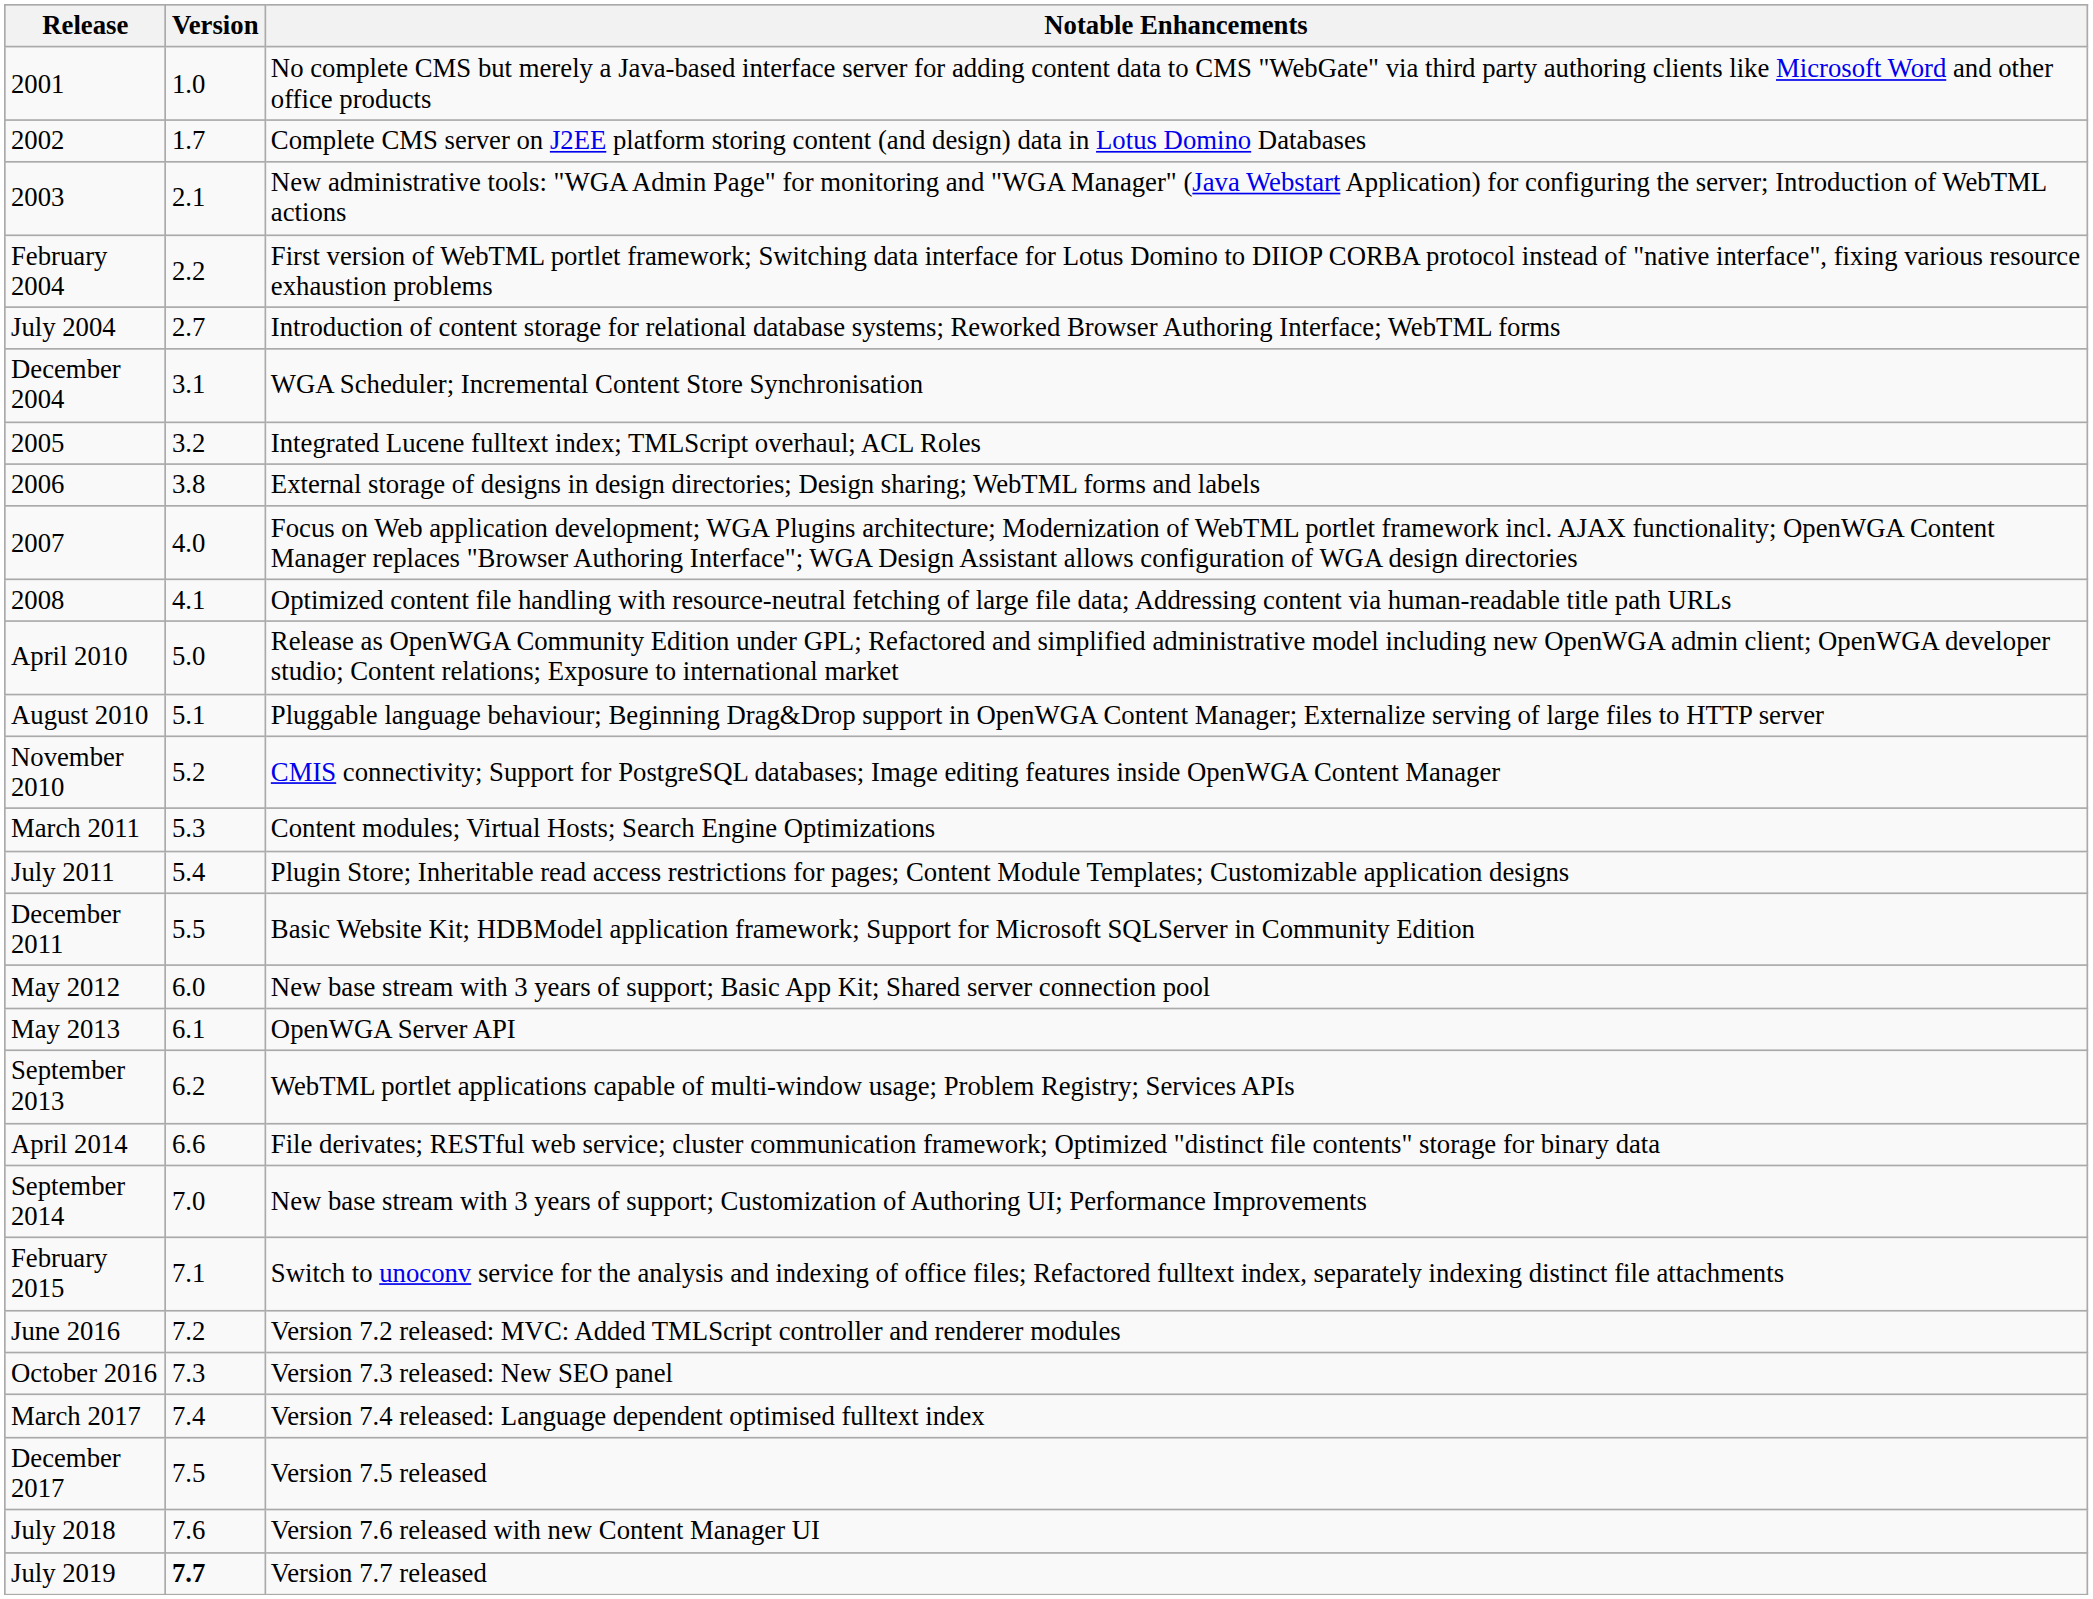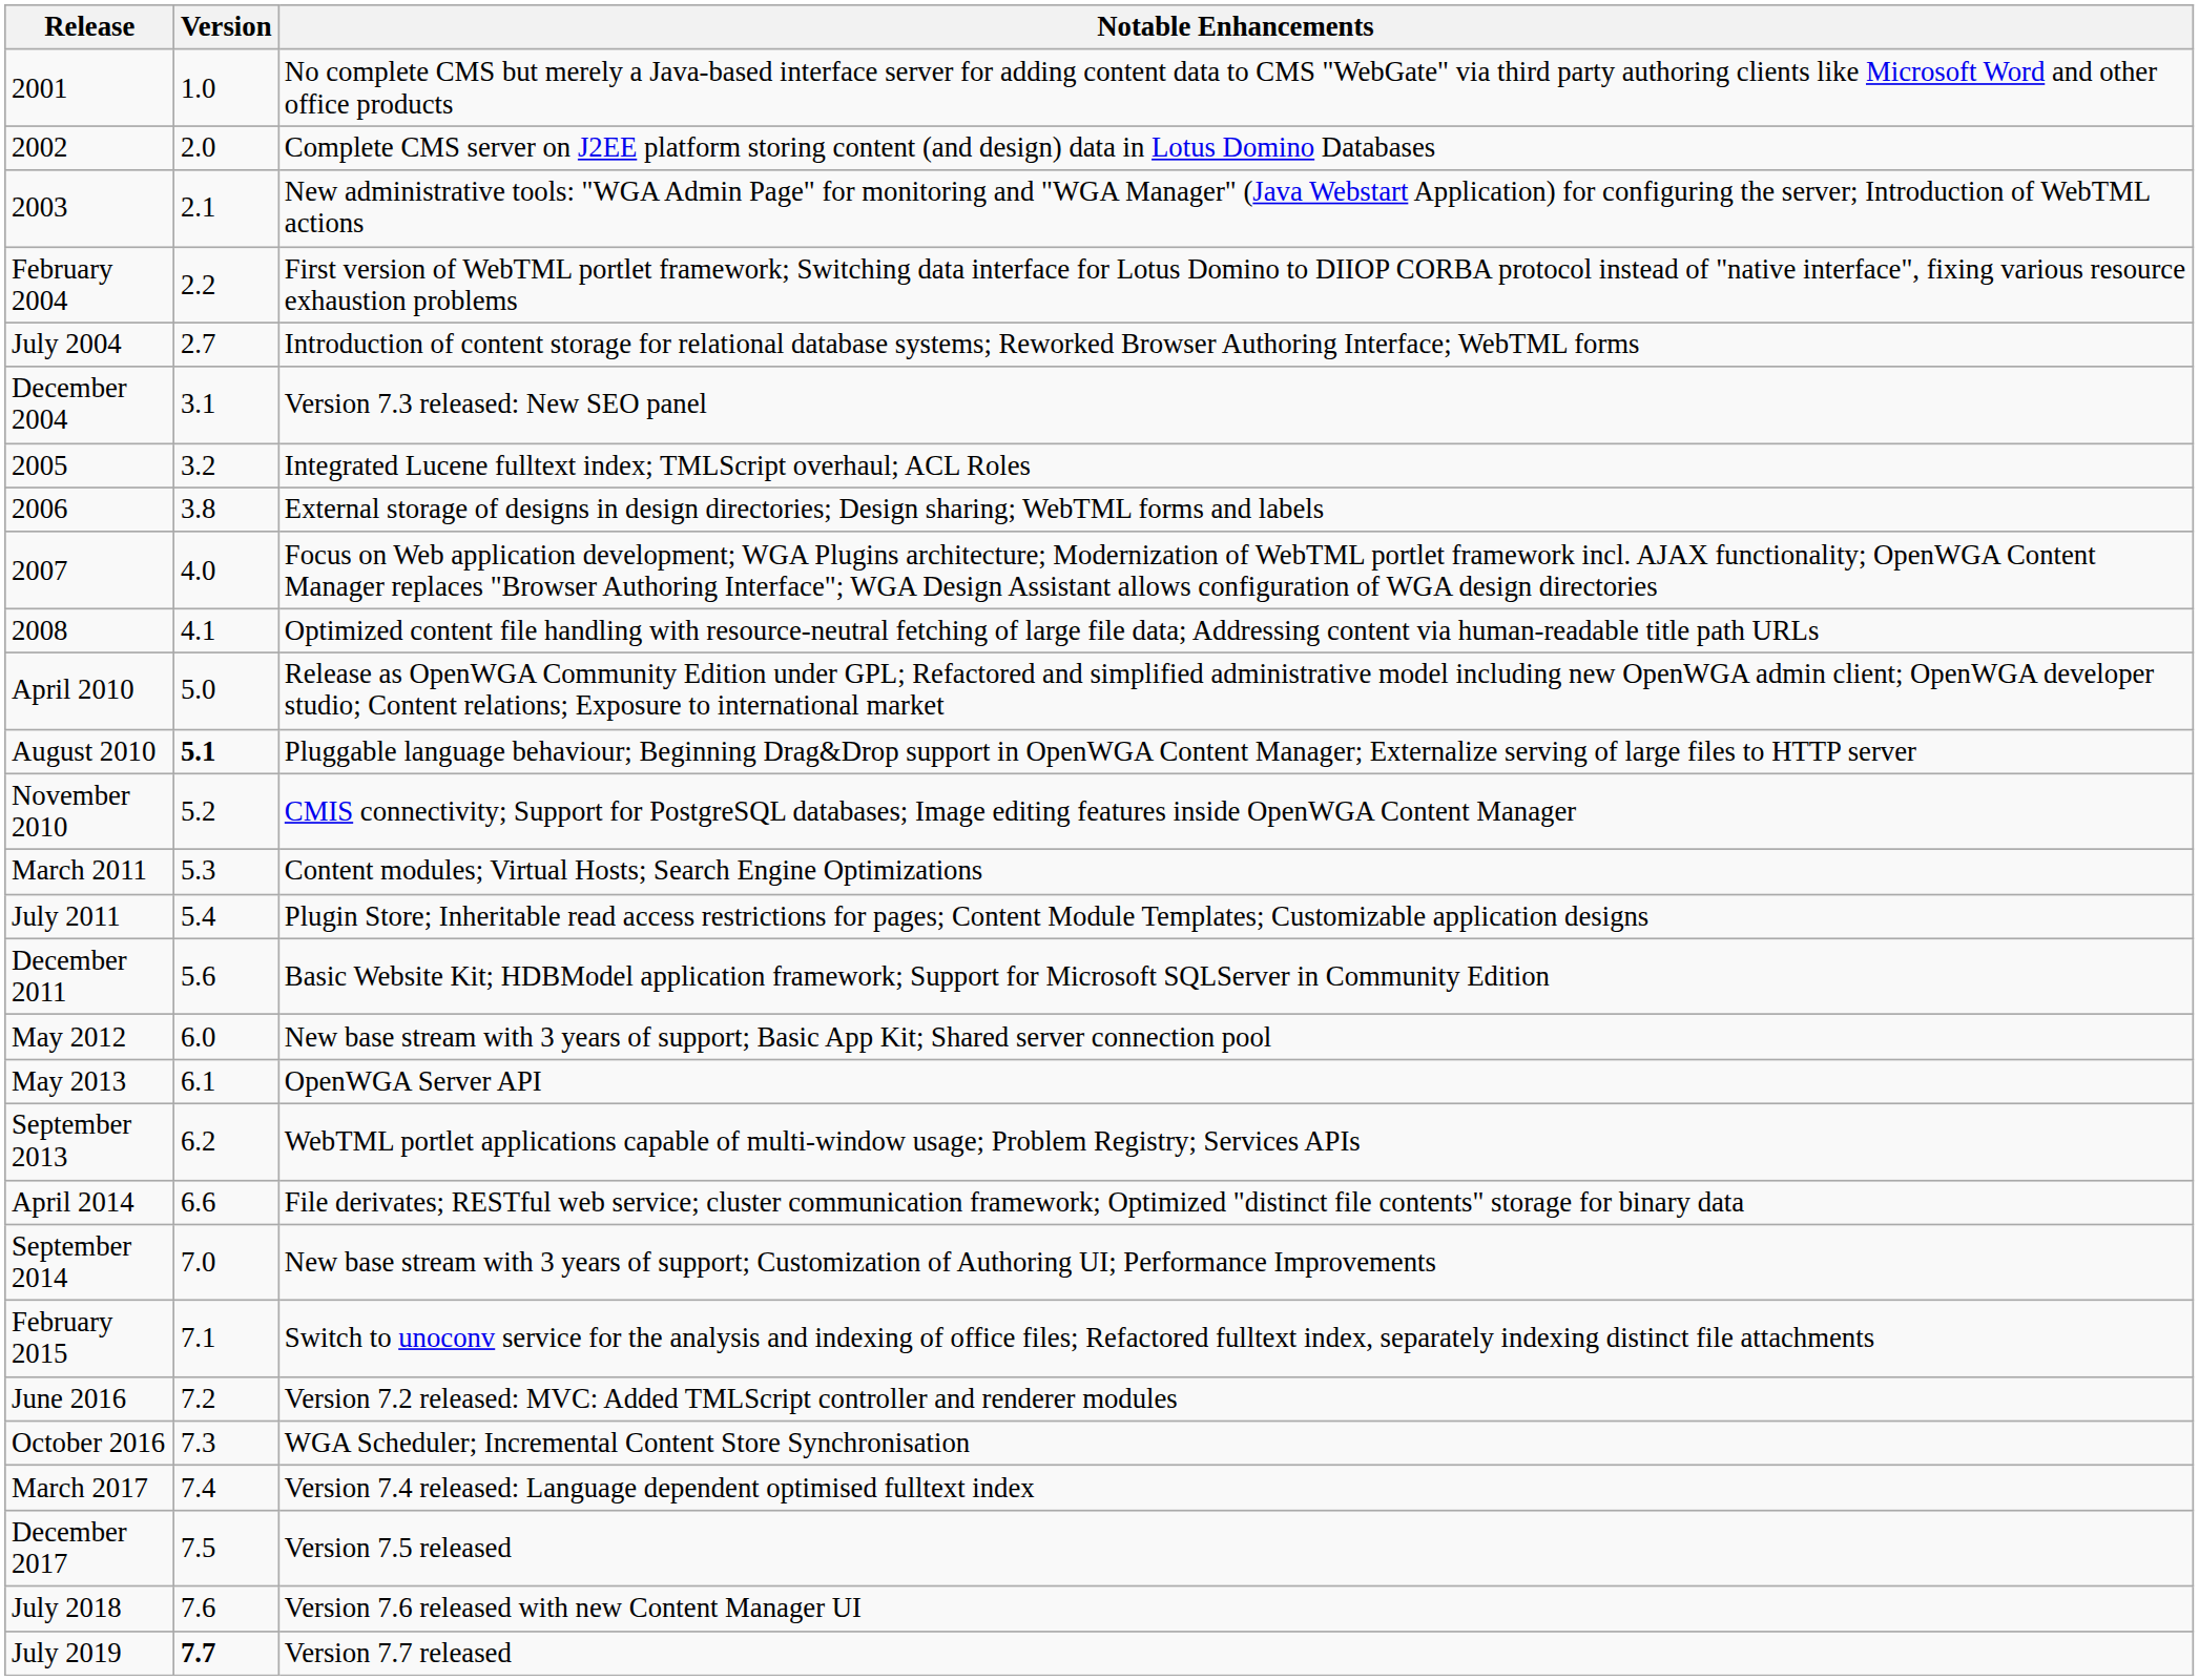2002 | Version: 1.7 -> 2.0
December 2004 | Notable Enhancements: WGA Scheduler; Incremental Content Store Synchronisation -> Version 7.3 released: New SEO panel
August 2010 | Version: normal -> bold
December 2011 | Version: 5.5 -> 5.6
October 2016 | Notable Enhancements: Version 7.3 released: New SEO panel -> WGA Scheduler; Incremental Content Store Synchronisation
